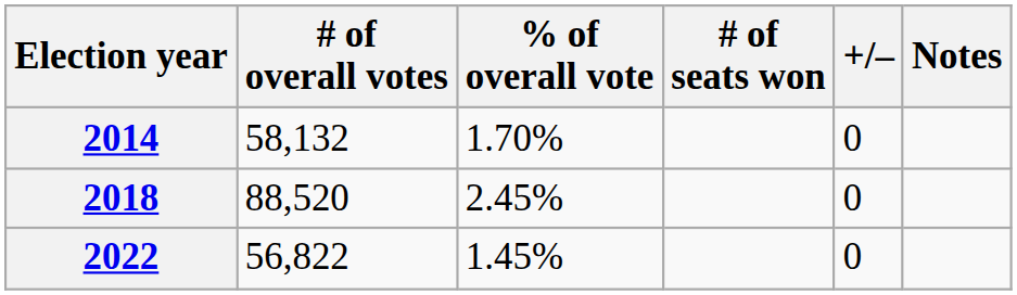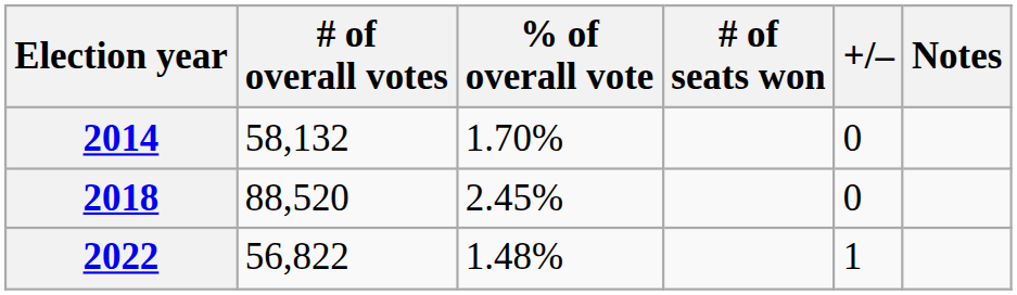2022 | % of overall vote: 1.45% -> 1.48%
2022 | +/–: 0 -> 1
